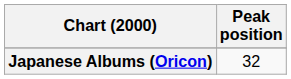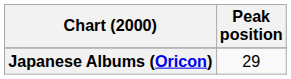Japanese Albums (Oricon) | Peak position: 32 -> 29
